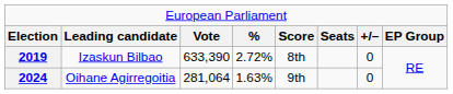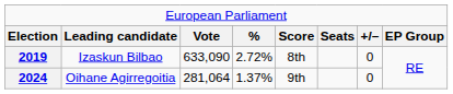2019 | column 3: 633,390 -> 633,090
2024 | column 4: 1.63% -> 1.37%
